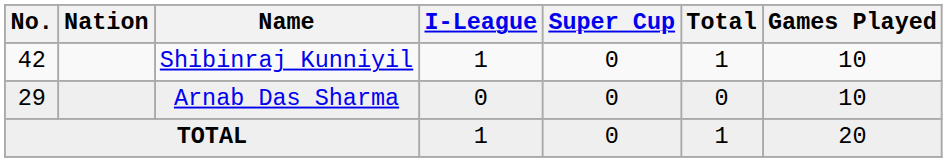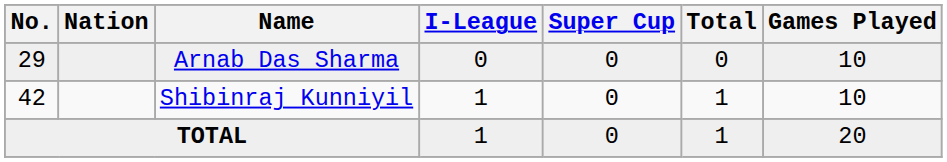rows swapped: Shibinraj Kunniyil <-> Arnab Das Sharma
